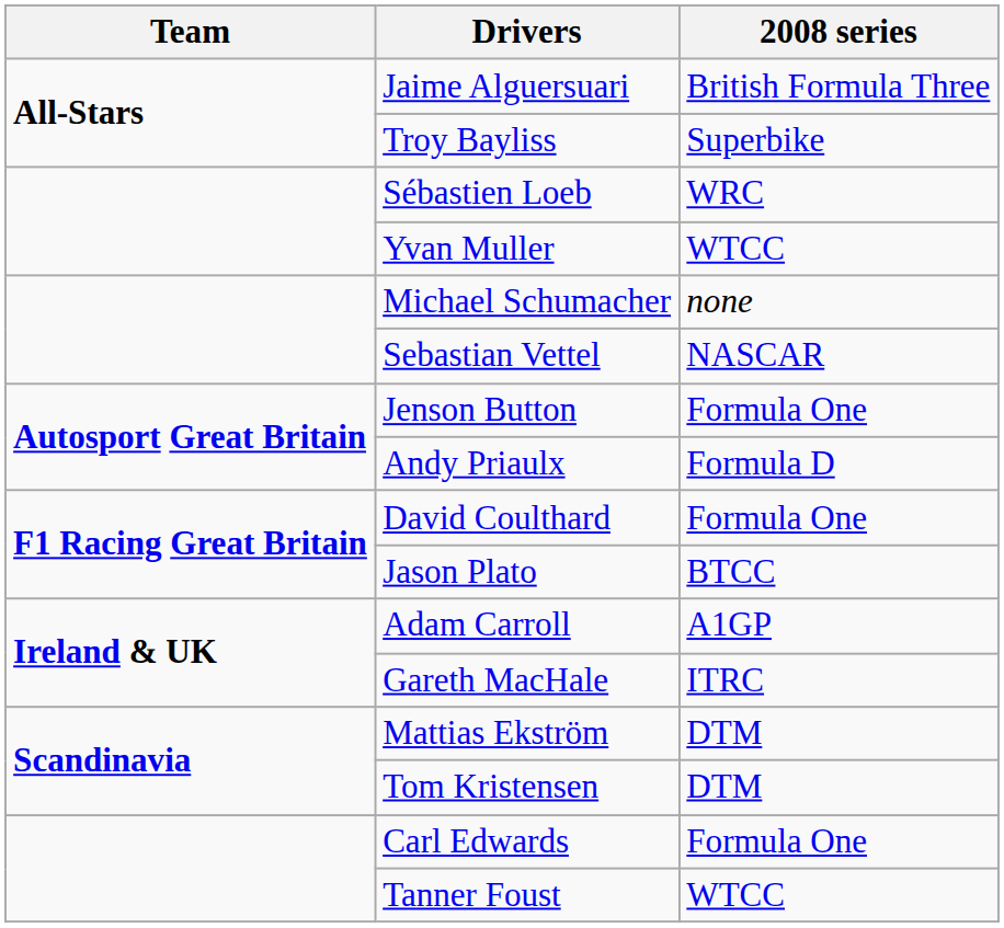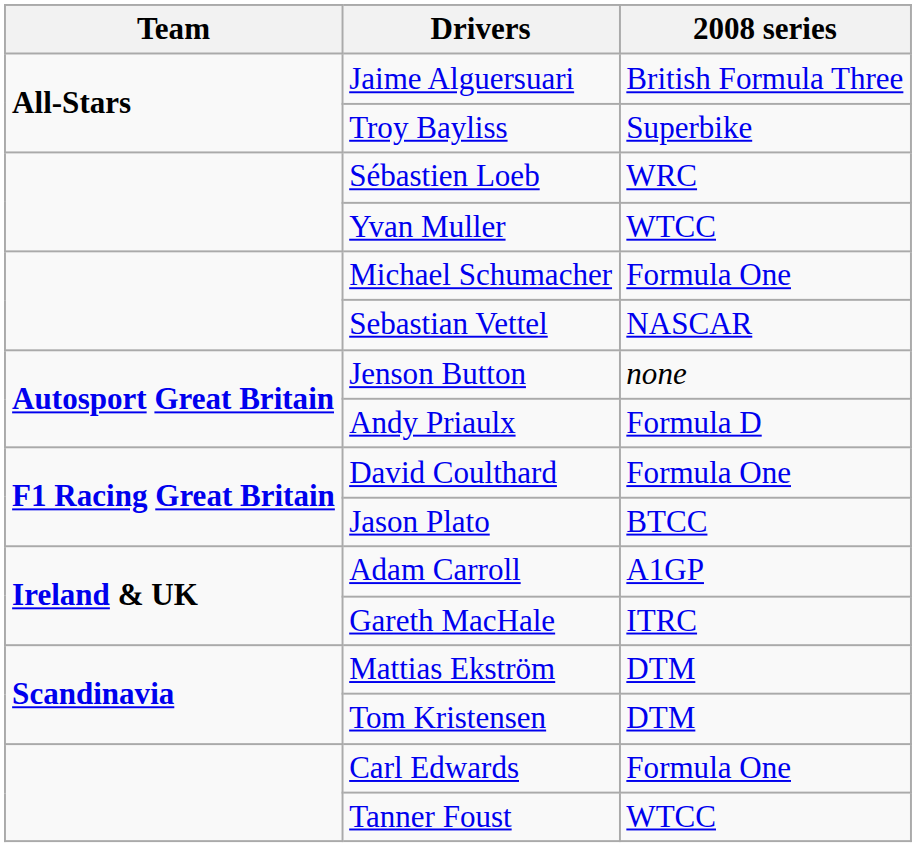Michael Schumacher | 2008 series: none -> Formula One
Jenson Button | 2008 series: Formula One -> none
